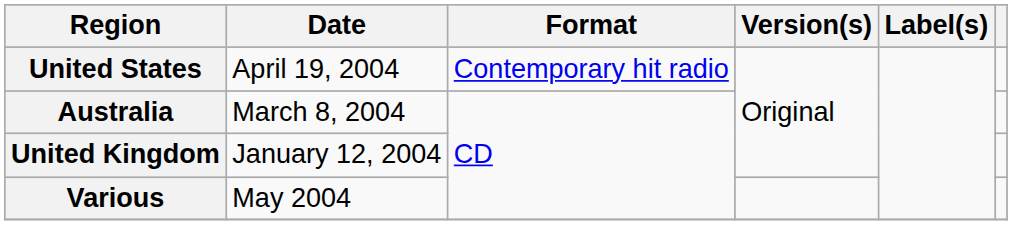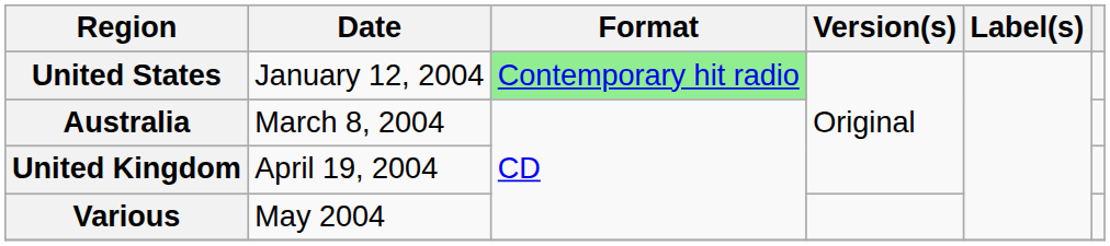United States | Date: April 19, 2004 -> January 12, 2004
United States | Format: no background -> lightgreen background
United Kingdom | Date: January 12, 2004 -> April 19, 2004
